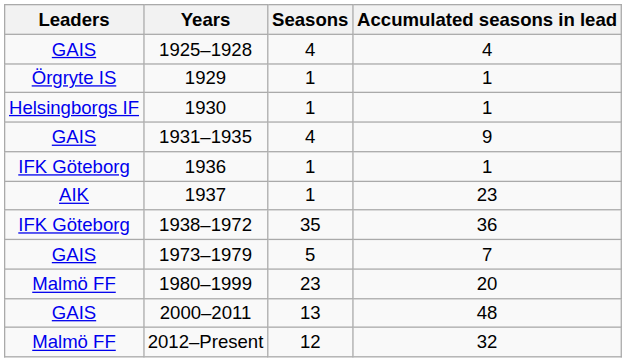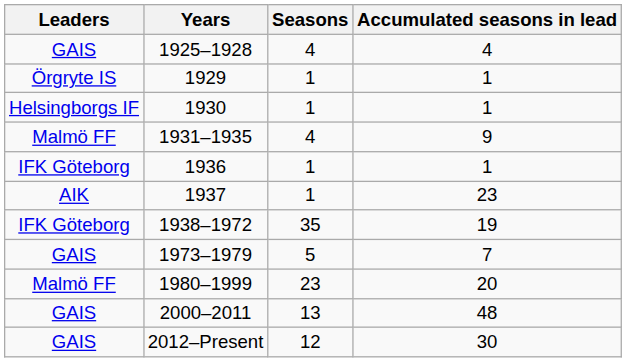1931–1935 | Leaders: GAIS -> Malmö FF
1938–1972 | Accumulated seasons in lead: 36 -> 19
2012–Present | Leaders: Malmö FF -> GAIS
2012–Present | Accumulated seasons in lead: 32 -> 30
